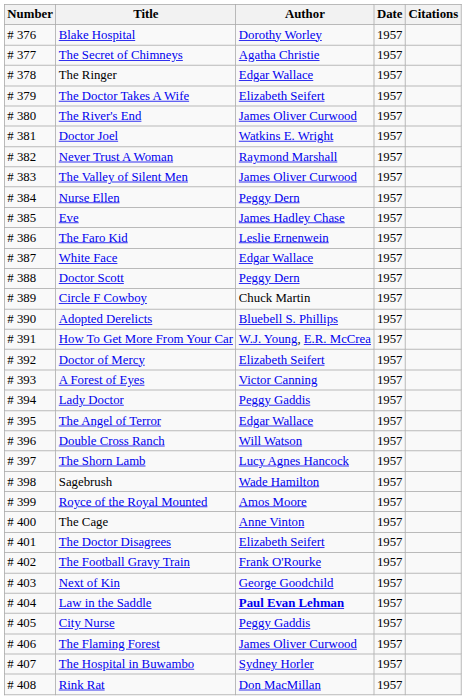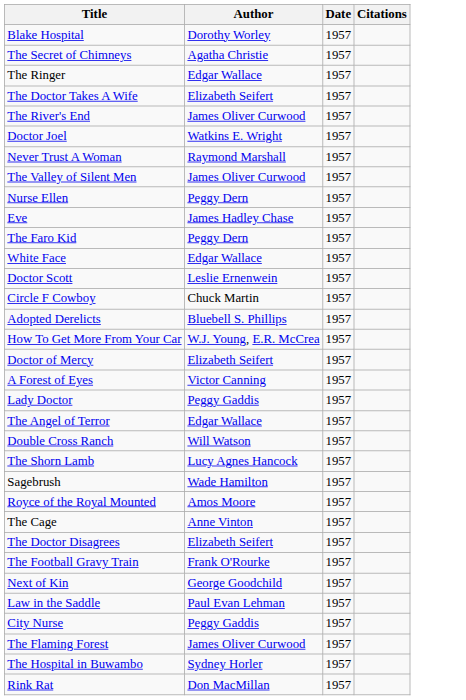- column: Number | # 376 | # 377 | # 378 | # 379 | # 380 | # 381 | # 382 | # 383 | # 384 | # 385 | # 386 | # 387 | # 388 | # 389 | # 390 | # 391 | # 392 | # 393 | # 394 | # 395 | # 396 | # 397 | # 398 | # 399 | # 400 | # 401 | # 402 | # 403 | # 404 | # 405 | # 406 | # 407 | # 408
The Faro Kid | Author: Leslie Ernenwein -> Peggy Dern
Doctor Scott | Author: Peggy Dern -> Leslie Ernenwein
Law in the Saddle | Author: bold -> normal
